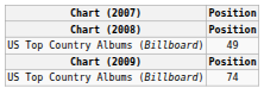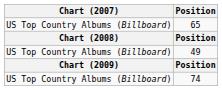+ row: US Top Country Albums (Billboard) | 65
